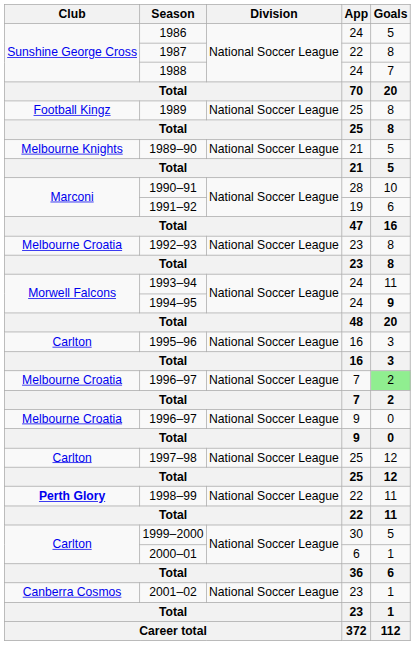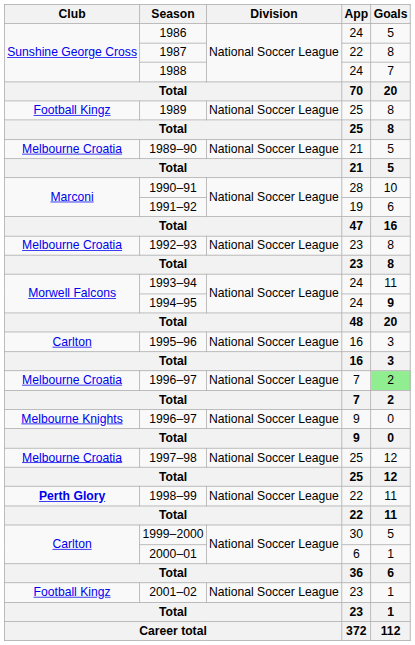1989–90 | Club: Melbourne Knights -> Melbourne Croatia
1996–97 / 9 | Club: Melbourne Croatia -> Melbourne Knights
1997–98 | Club: Carlton -> Melbourne Croatia
2001–02 | Club: Canberra Cosmos -> Football Kingz
